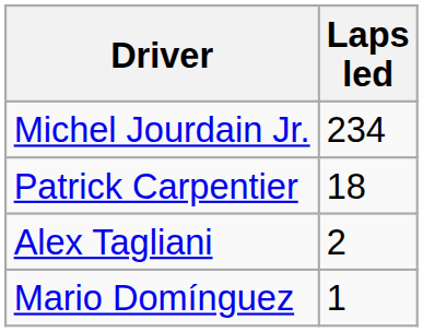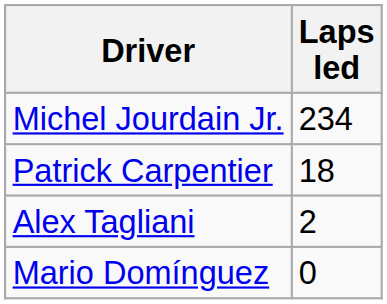Mario Domínguez | Laps led: 1 -> 0
